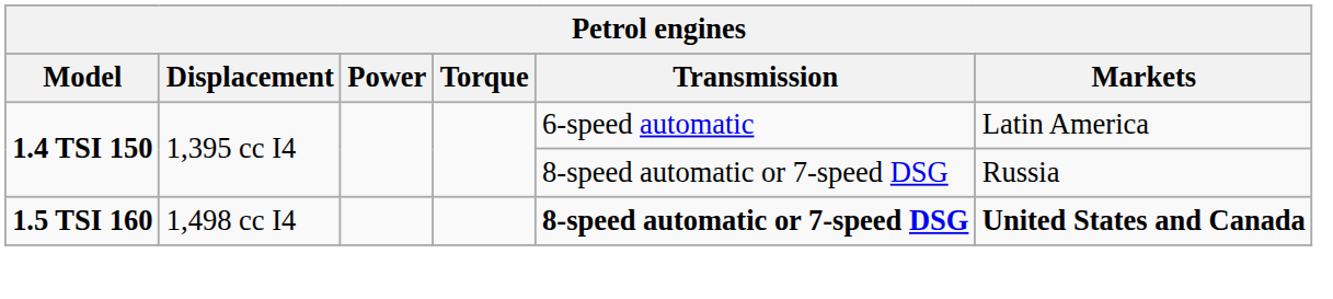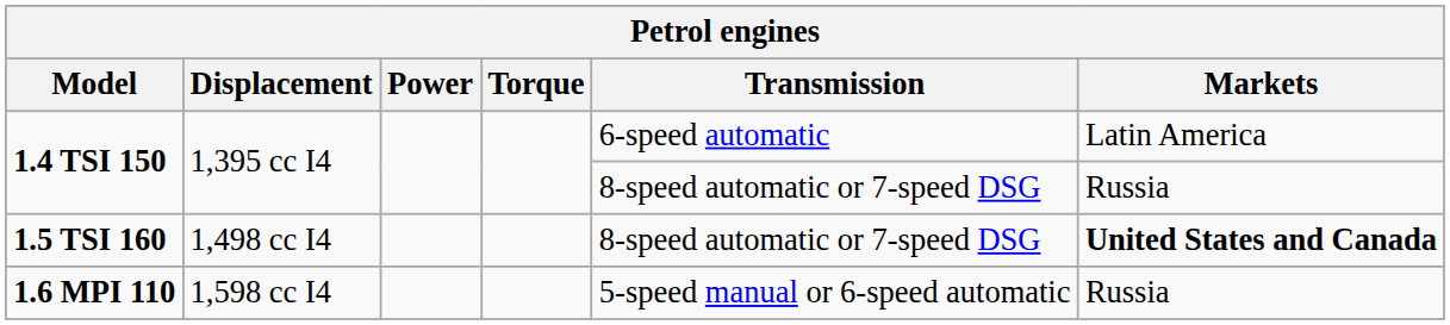1.5 TSI 160 | Transmission: bold -> normal
+ row: 1.6 MPI 110 | 1,598 cc I4 | 5-speed manual or 6-speed automatic | Russia
